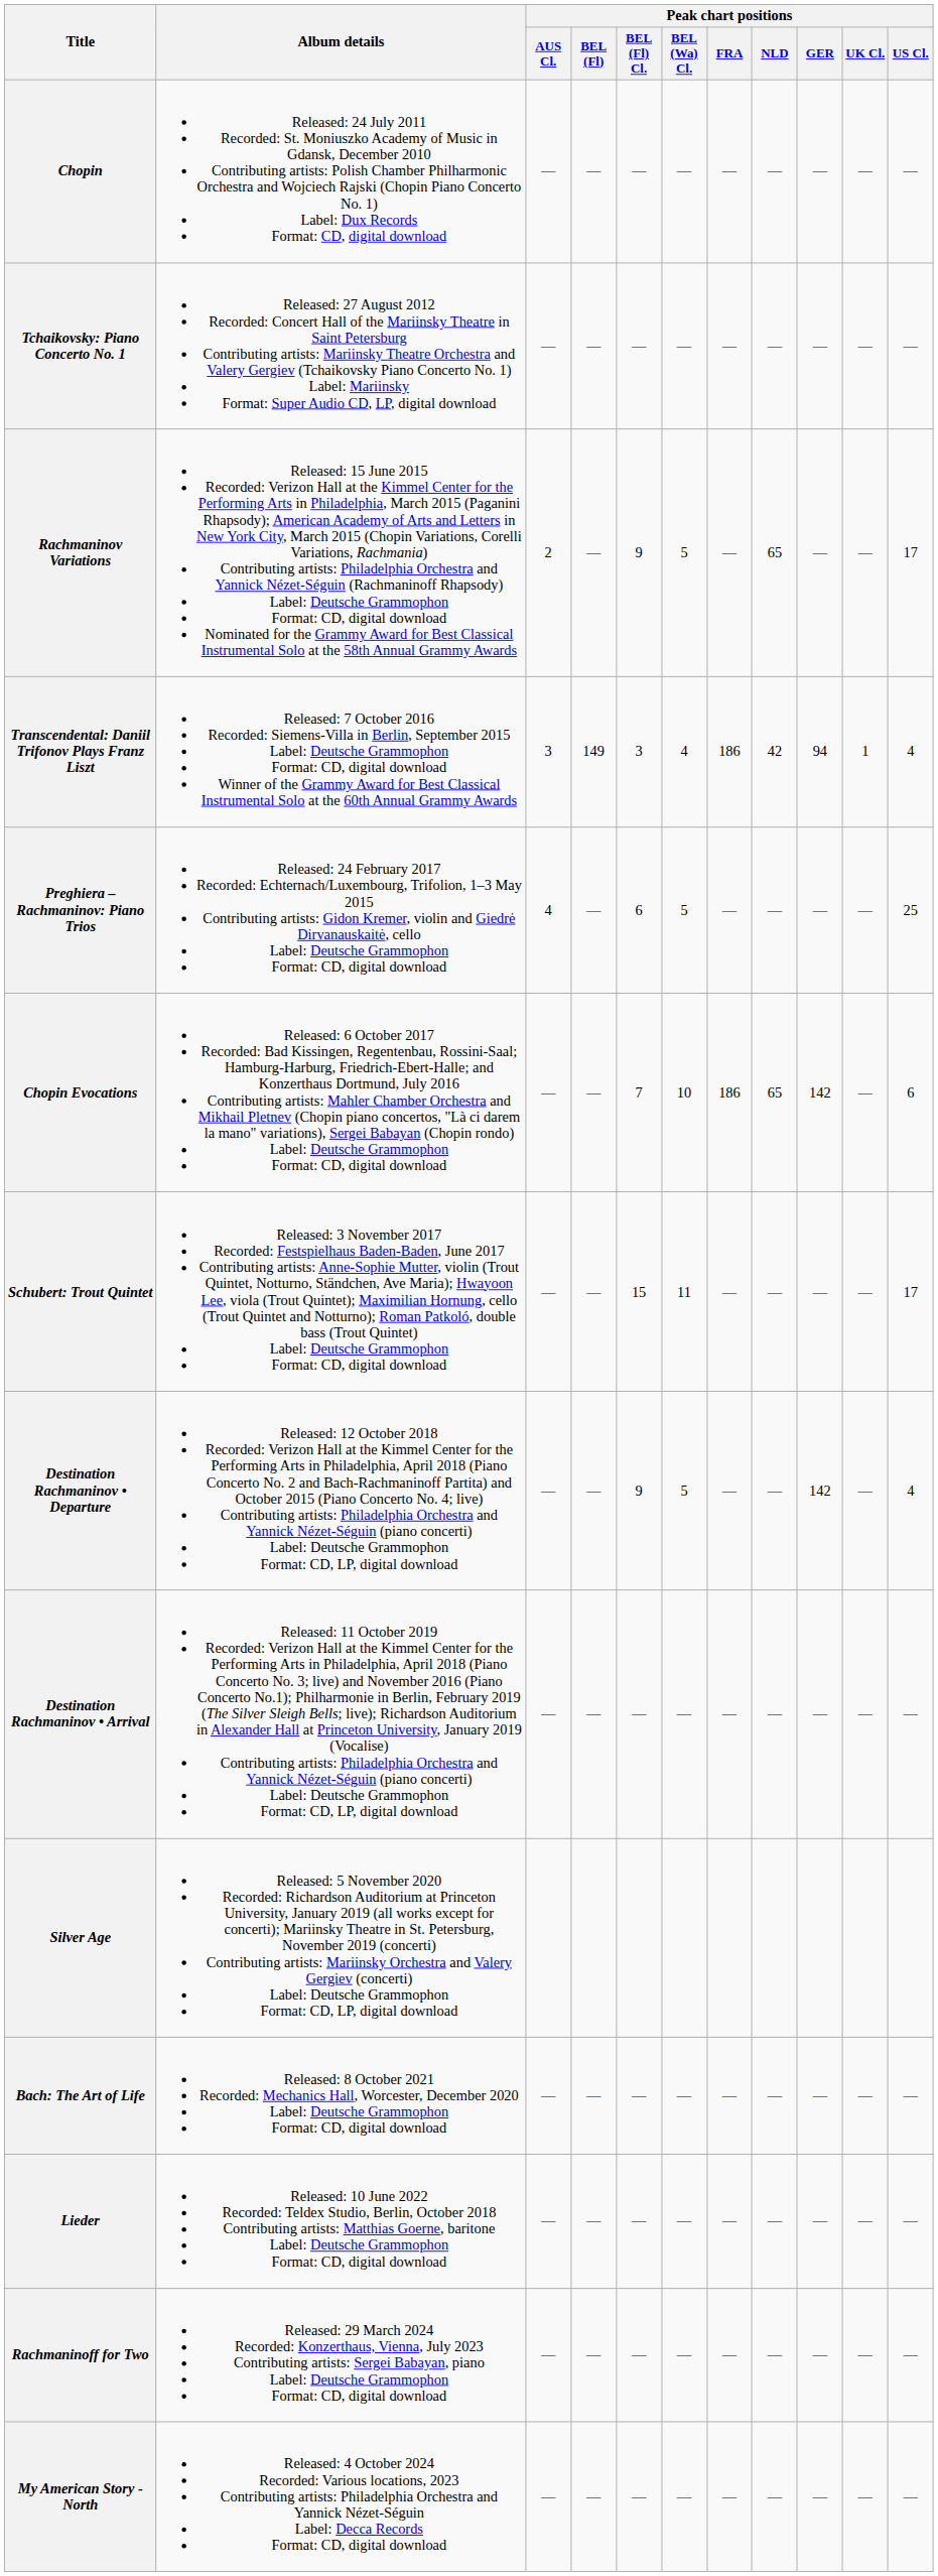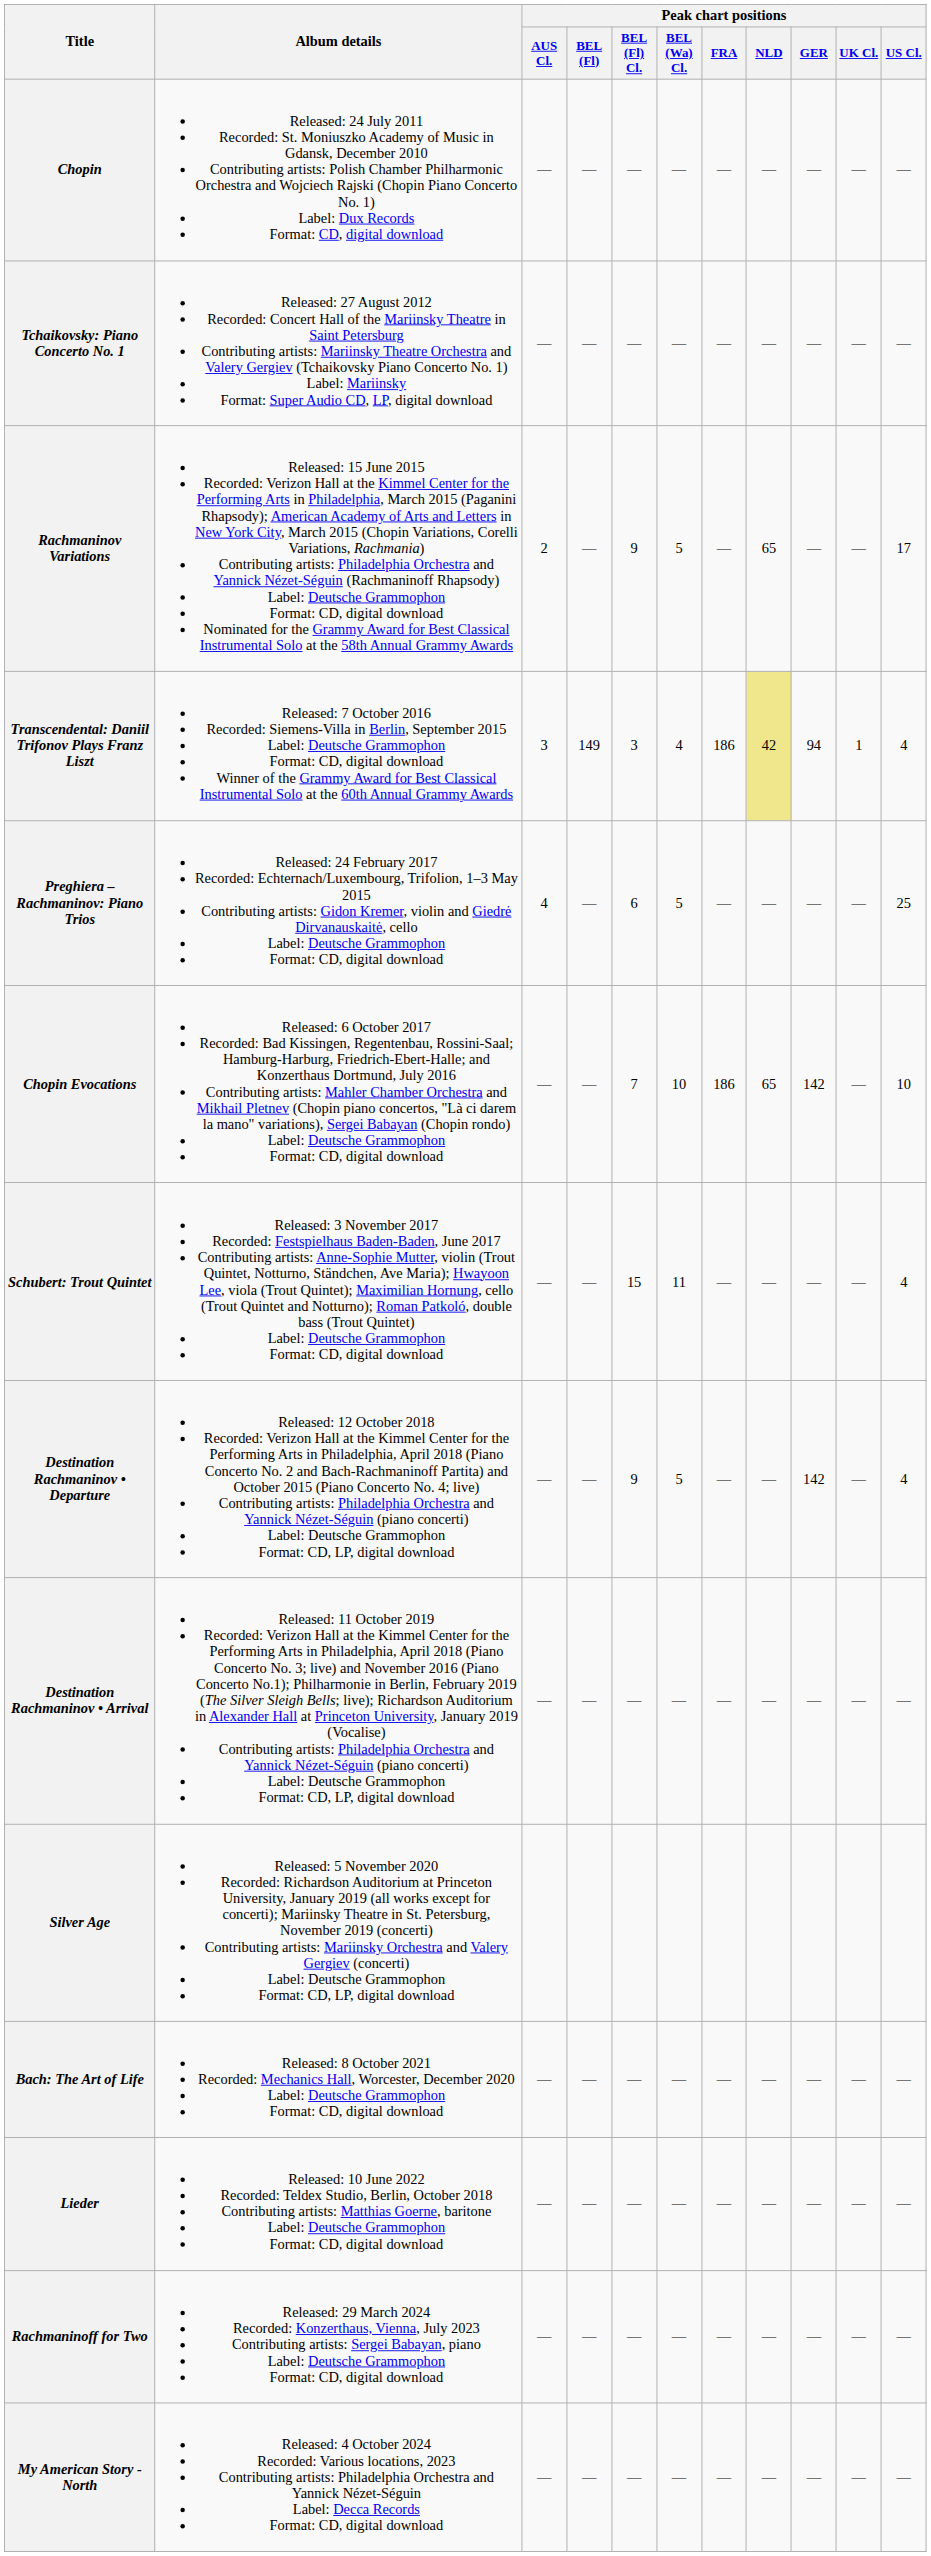Transcendental: Daniil Trifonov Plays Franz Liszt | Peak chart positions / NLD: no background -> khaki background
Chopin Evocations | Peak chart positions / US Cl.: 6 -> 10
Schubert: Trout Quintet | Peak chart positions / US Cl.: 17 -> 4
